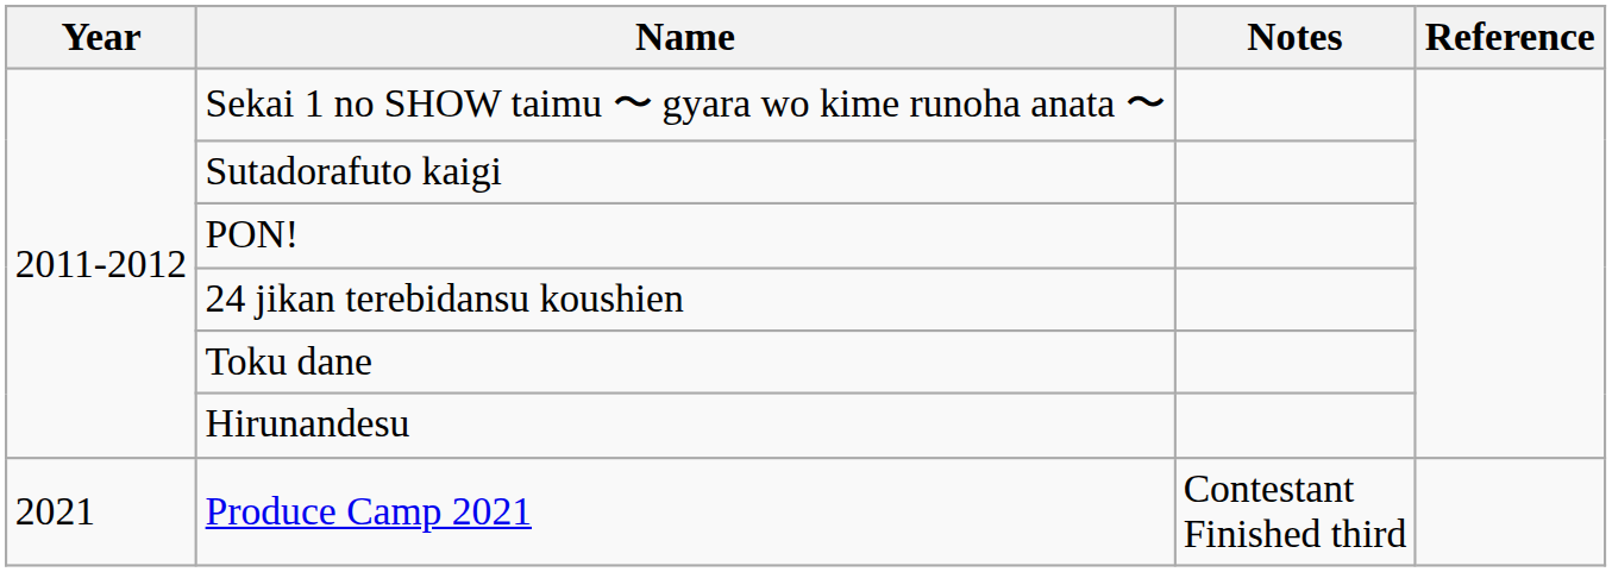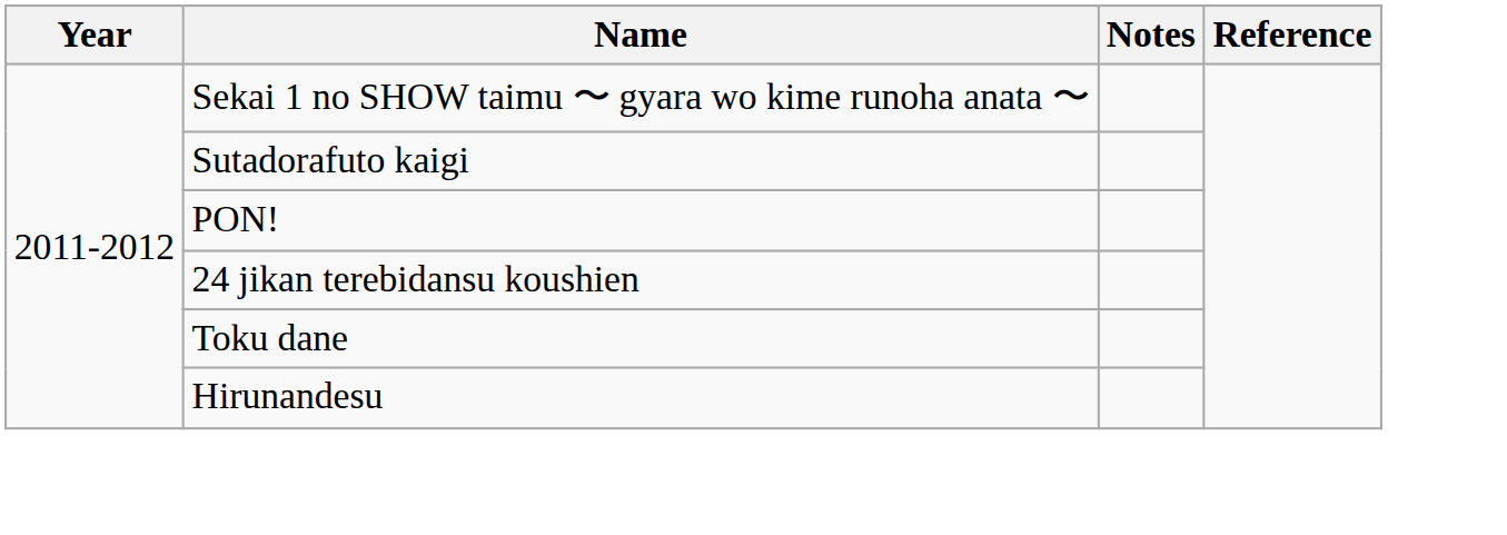- row: 2021 | Produce Camp 2021 | Contestant Finished third
